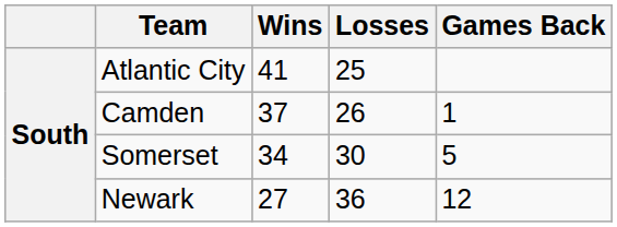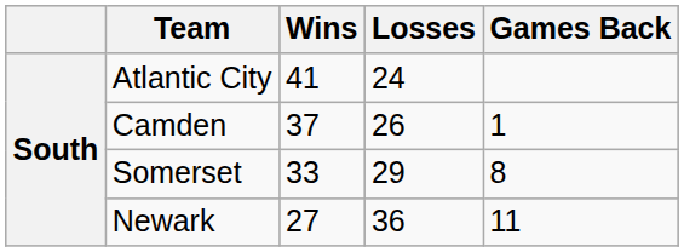Atlantic City | Losses: 25 -> 24
Somerset | Wins: 34 -> 33
Somerset | Losses: 30 -> 29
Somerset | Games Back: 5 -> 8
Newark | Games Back: 12 -> 11
